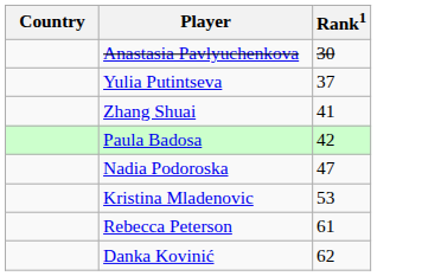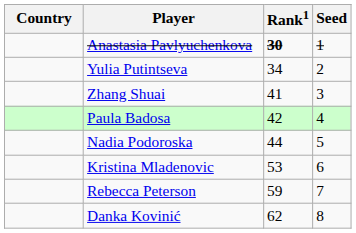+ column: Seed | 1 | 2 | 3 | 4 | 5 | 6 | 7 | 8
Anastasia Pavlyuchenkova | Rank1: normal -> bold
Yulia Putintseva | Rank1: 37 -> 34
Nadia Podoroska | Rank1: 47 -> 44
Rebecca Peterson | Rank1: 61 -> 59
